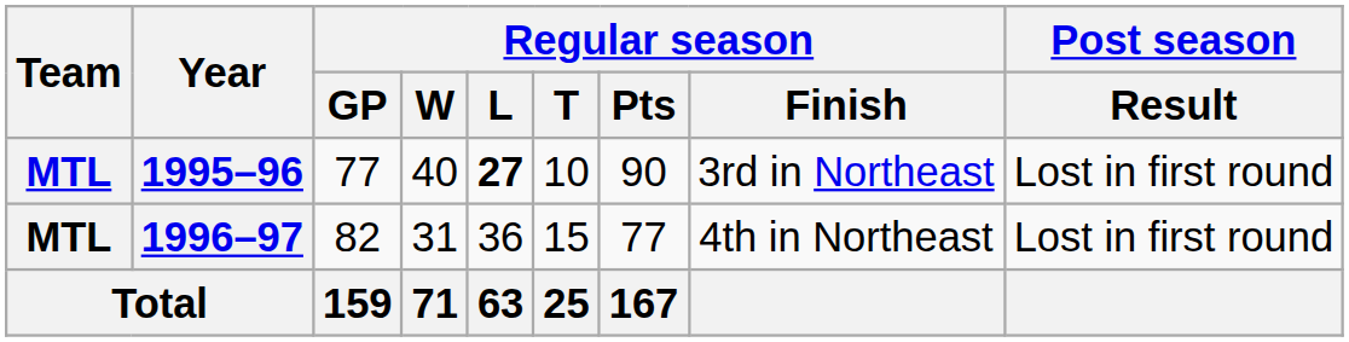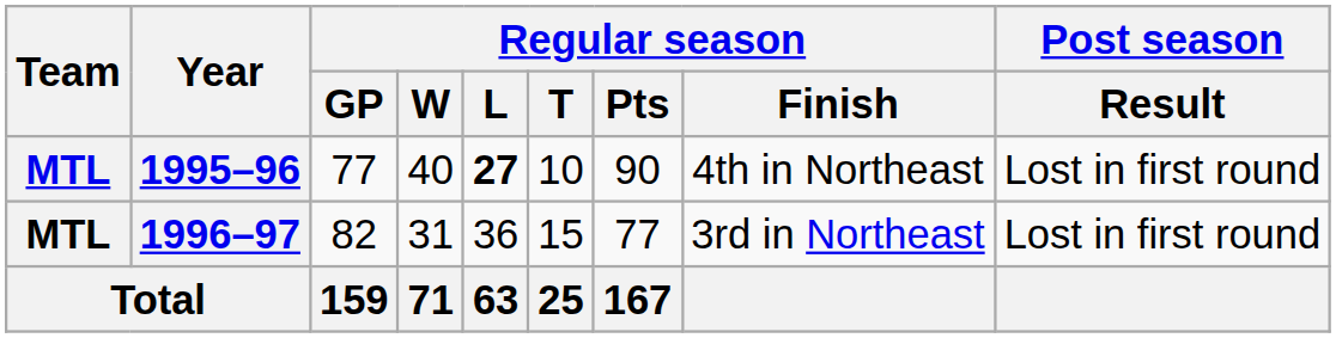1995–96 | Regular season / Finish: 3rd in Northeast -> 4th in Northeast
1996–97 | Regular season / Finish: 4th in Northeast -> 3rd in Northeast
